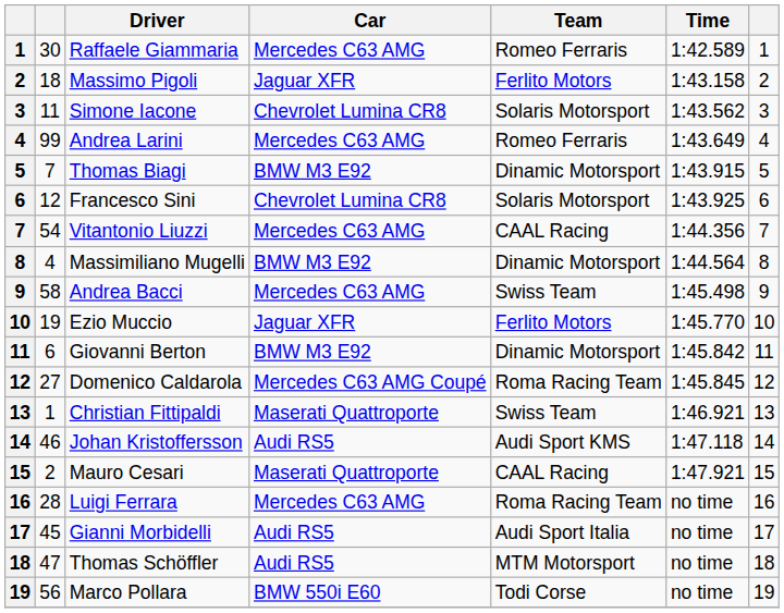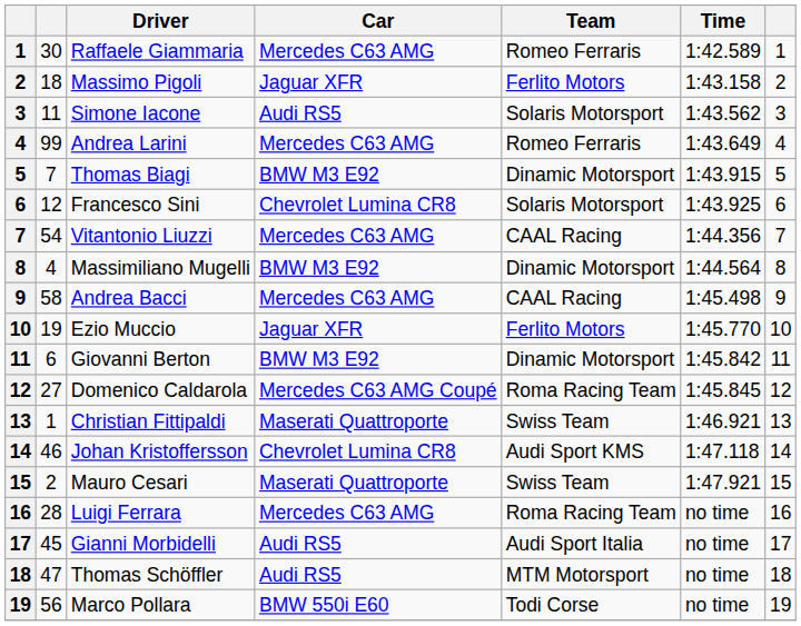Simone Iacone | Car: Chevrolet Lumina CR8 -> Audi RS5
Andrea Bacci | Team: Swiss Team -> CAAL Racing
Johan Kristoffersson | Car: Audi RS5 -> Chevrolet Lumina CR8
Mauro Cesari | Team: CAAL Racing -> Swiss Team
